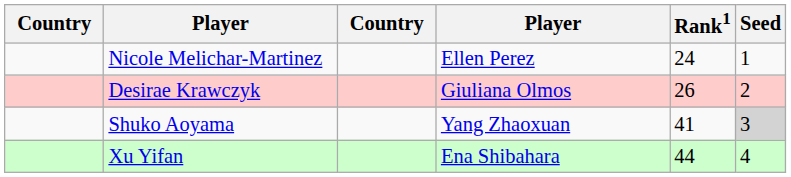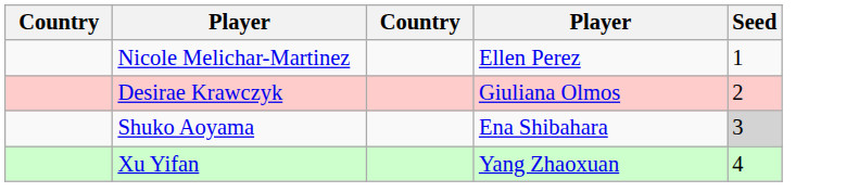- column: Rank1 | 24 | 26 | 41 | 44
Shuko Aoyama | column 4: Yang Zhaoxuan -> Ena Shibahara
Xu Yifan | column 4: Ena Shibahara -> Yang Zhaoxuan
